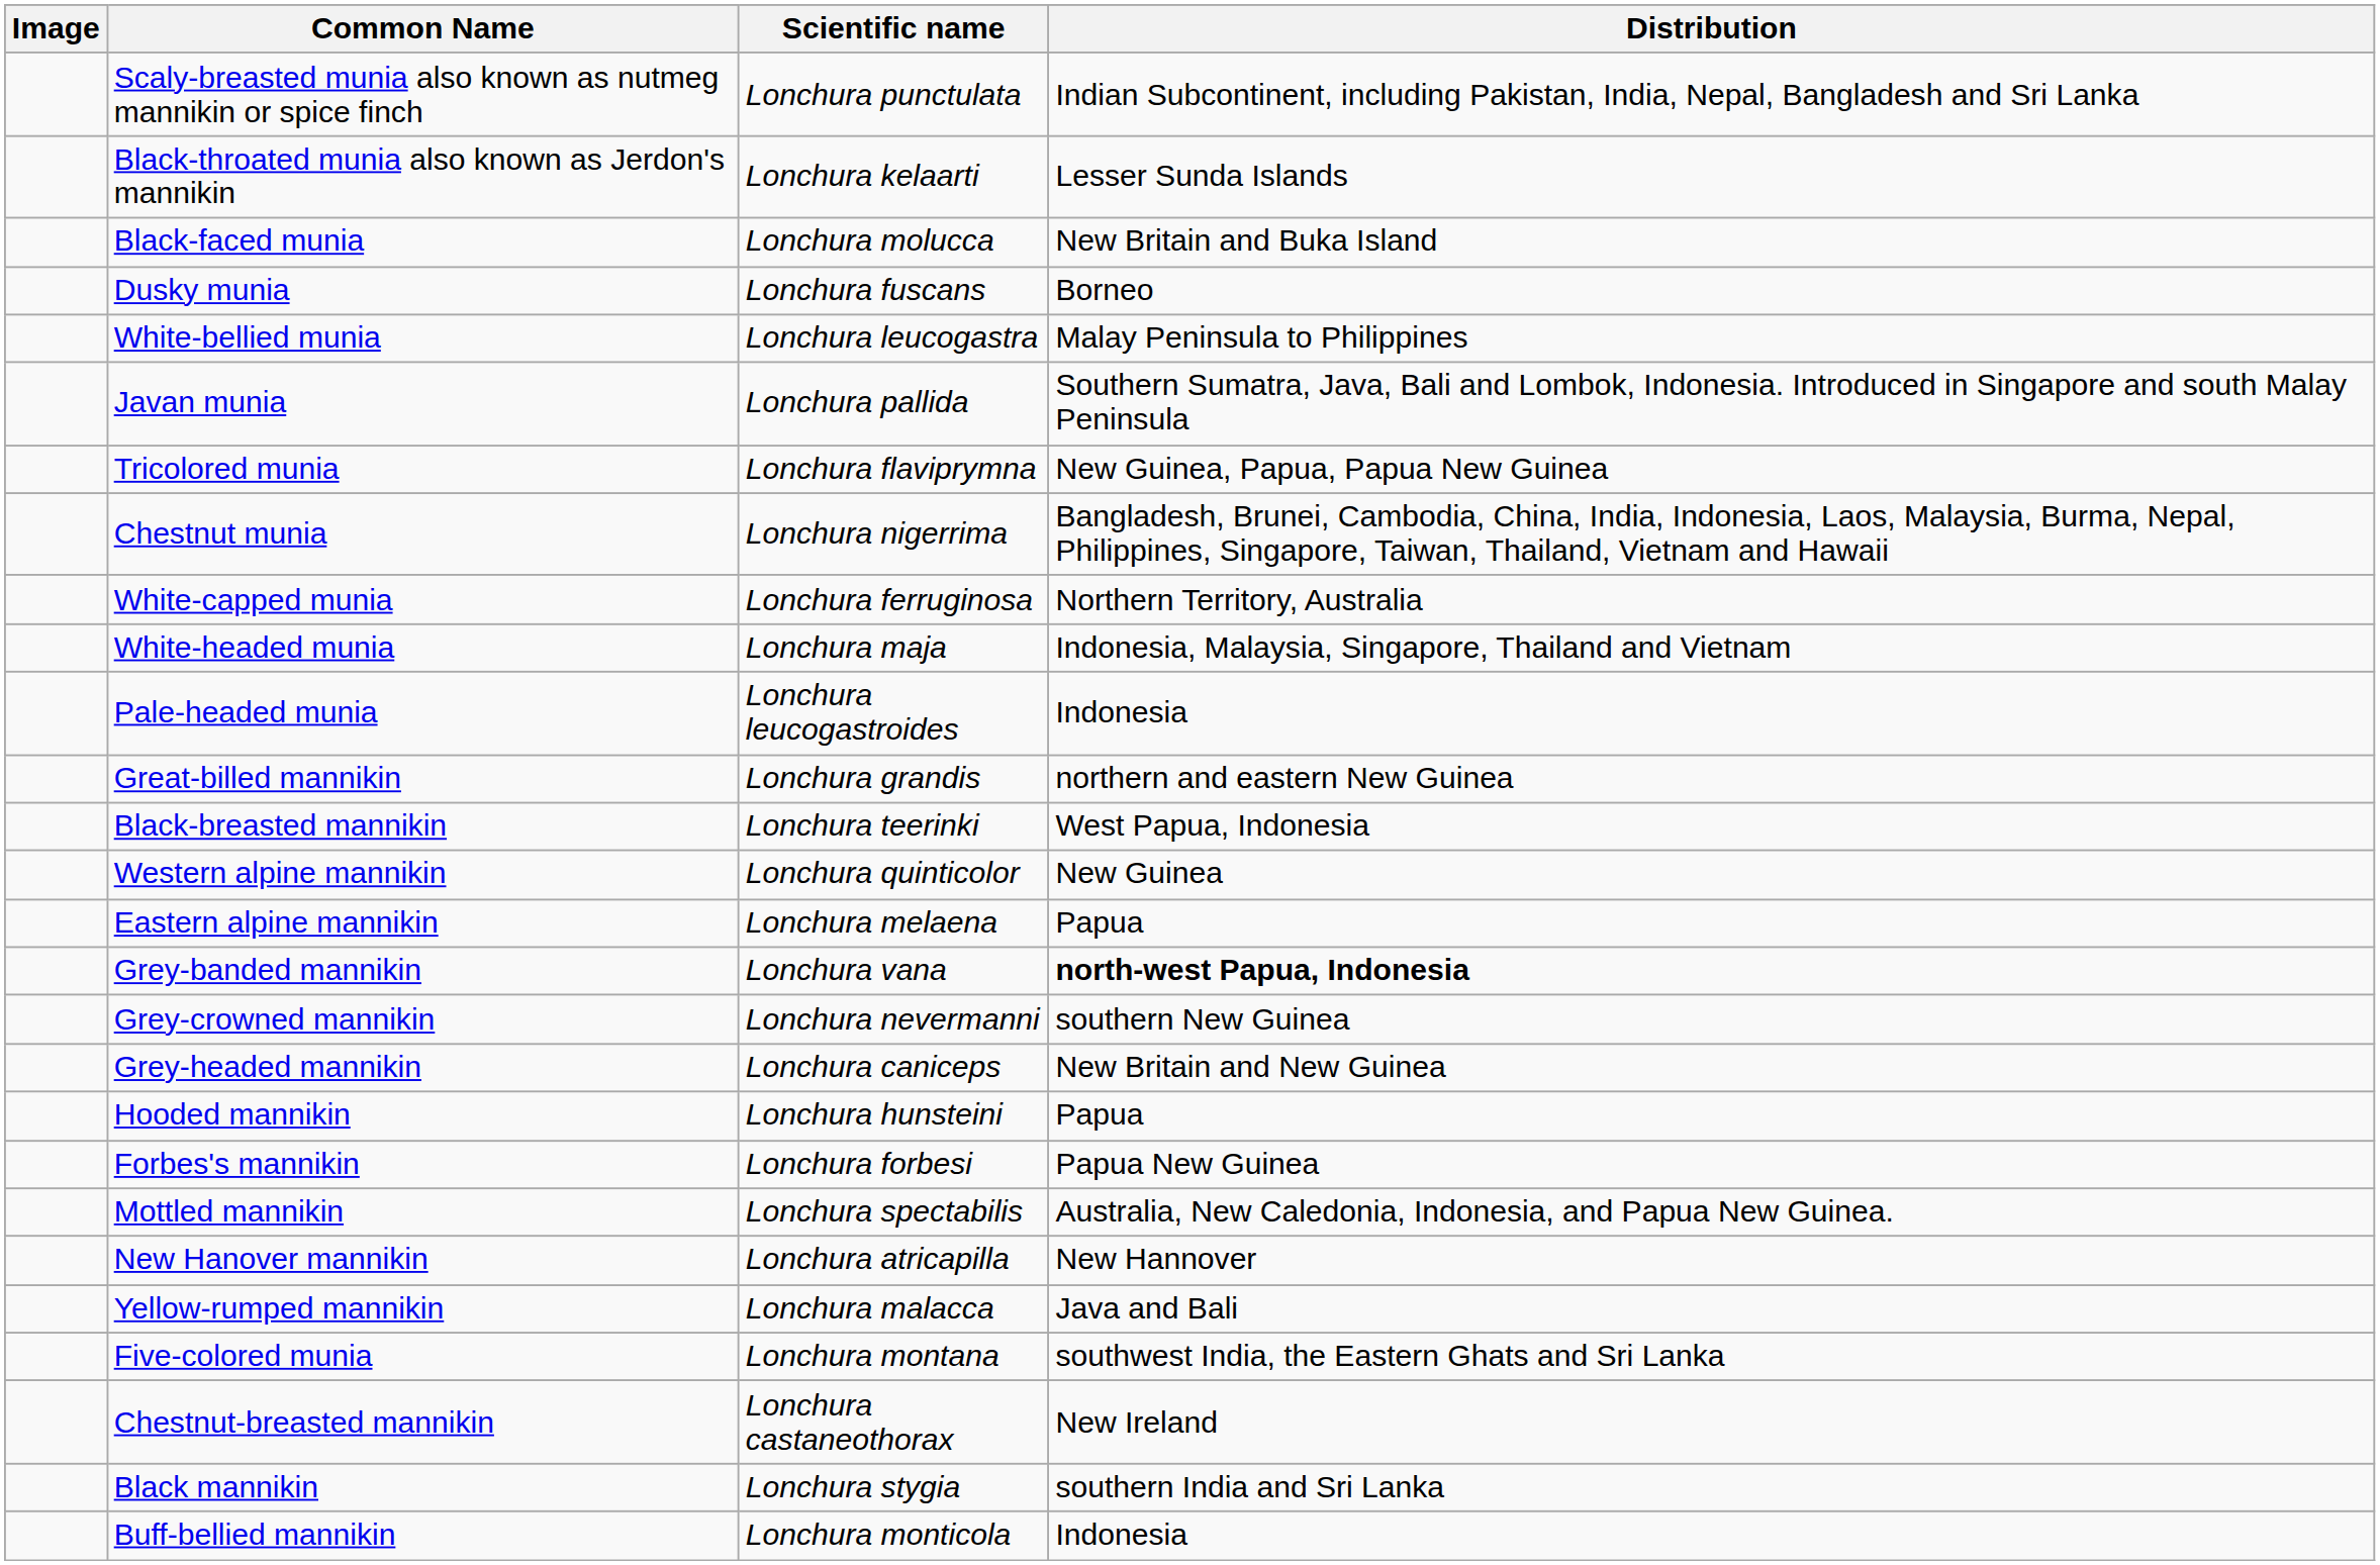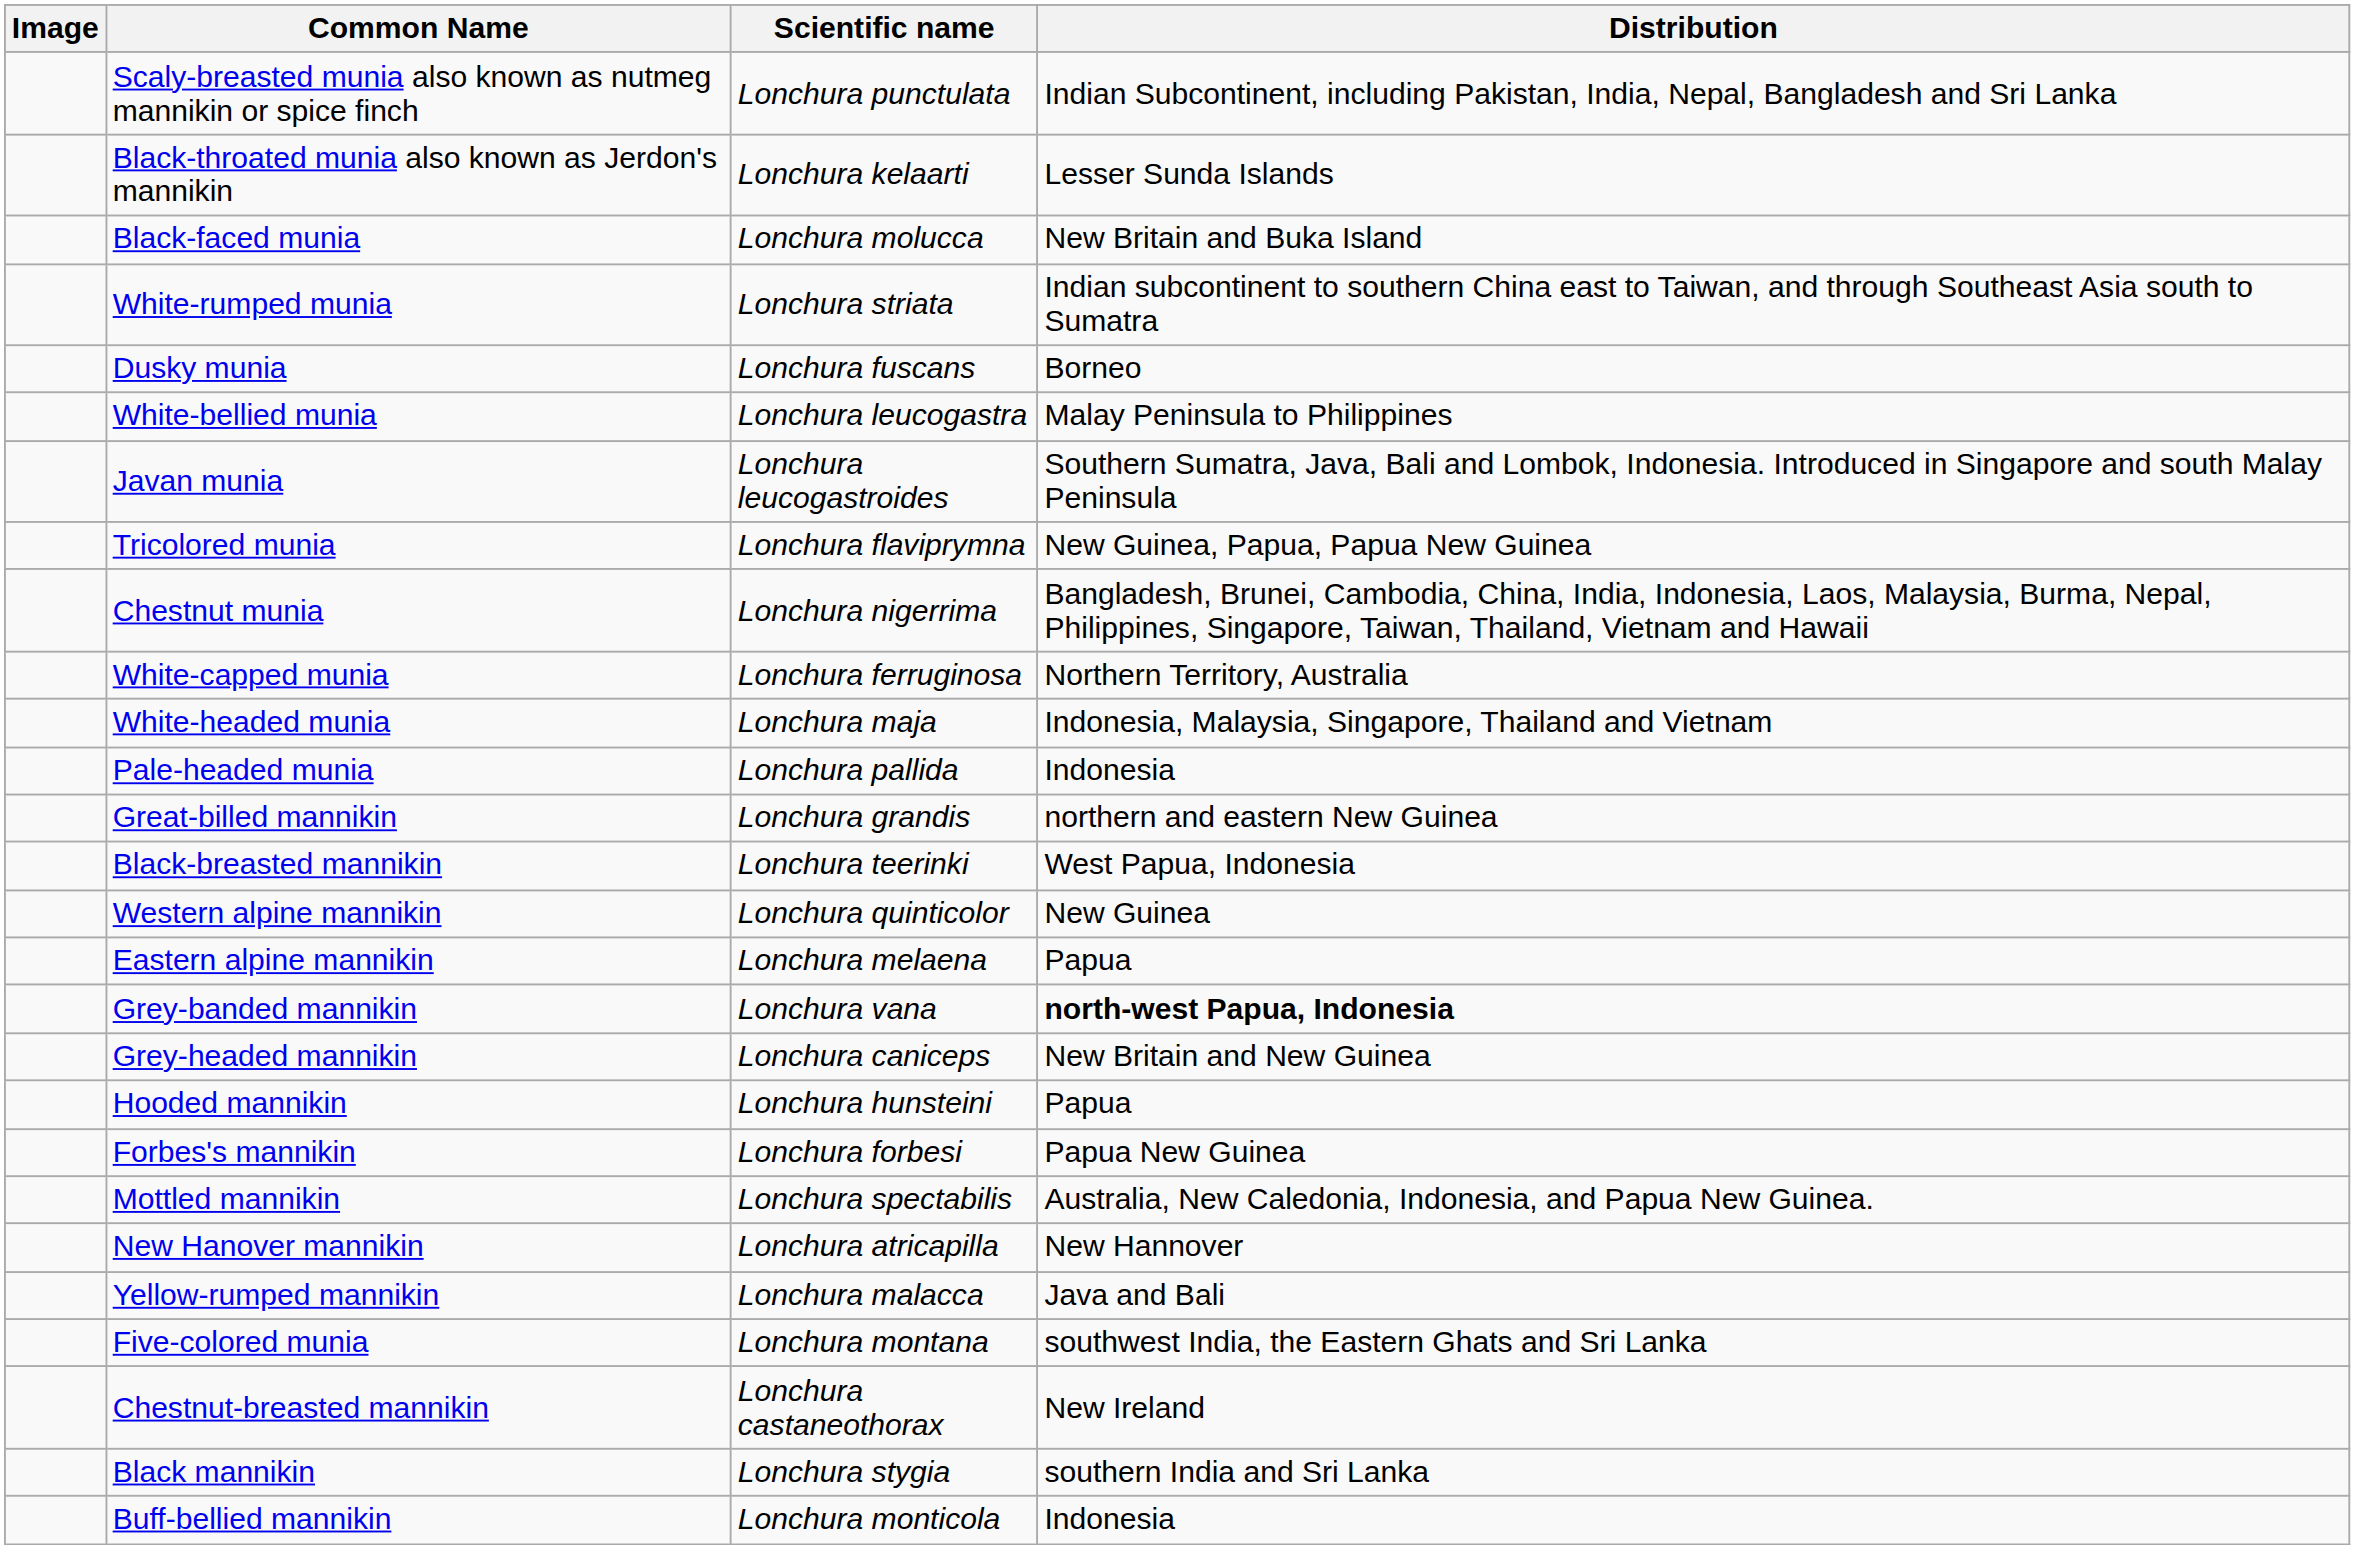+ row: White-rumped munia | Lonchura striata | Indian subcontinent to southern China east to Taiwan, and through Southeast Asia south to Sumatra
Javan munia | Scientific name: Lonchura pallida -> Lonchura leucogastroides
Pale-headed munia | Scientific name: Lonchura leucogastroides -> Lonchura pallida
- row: Grey-crowned mannikin | Lonchura nevermanni | southern New Guinea
